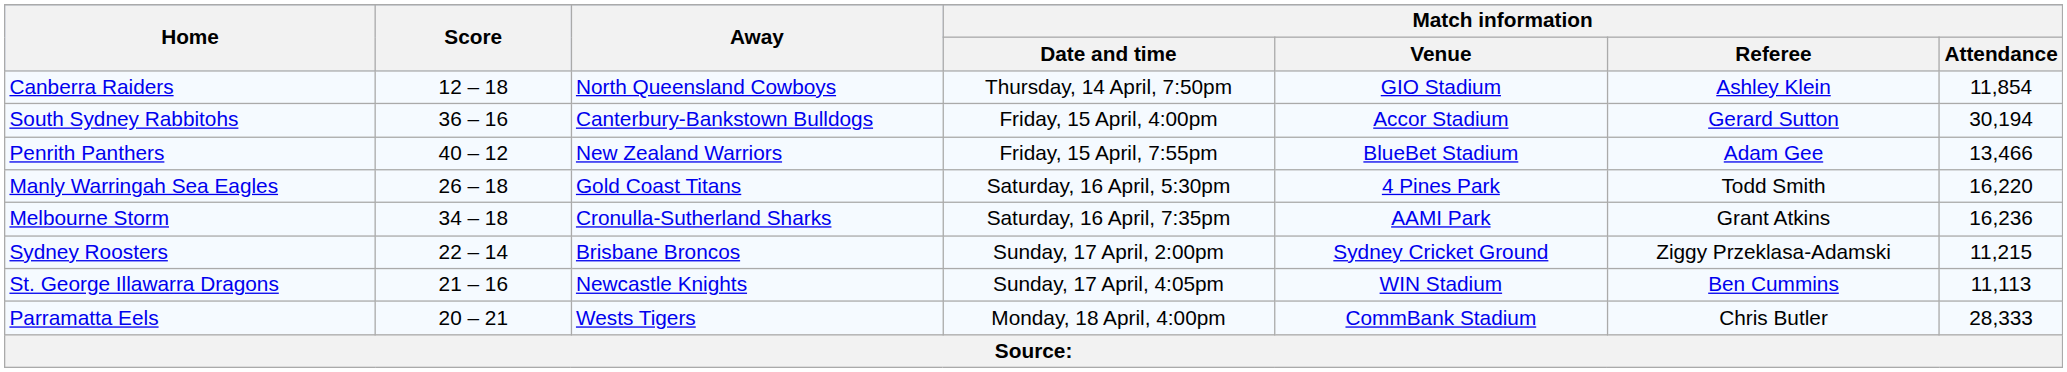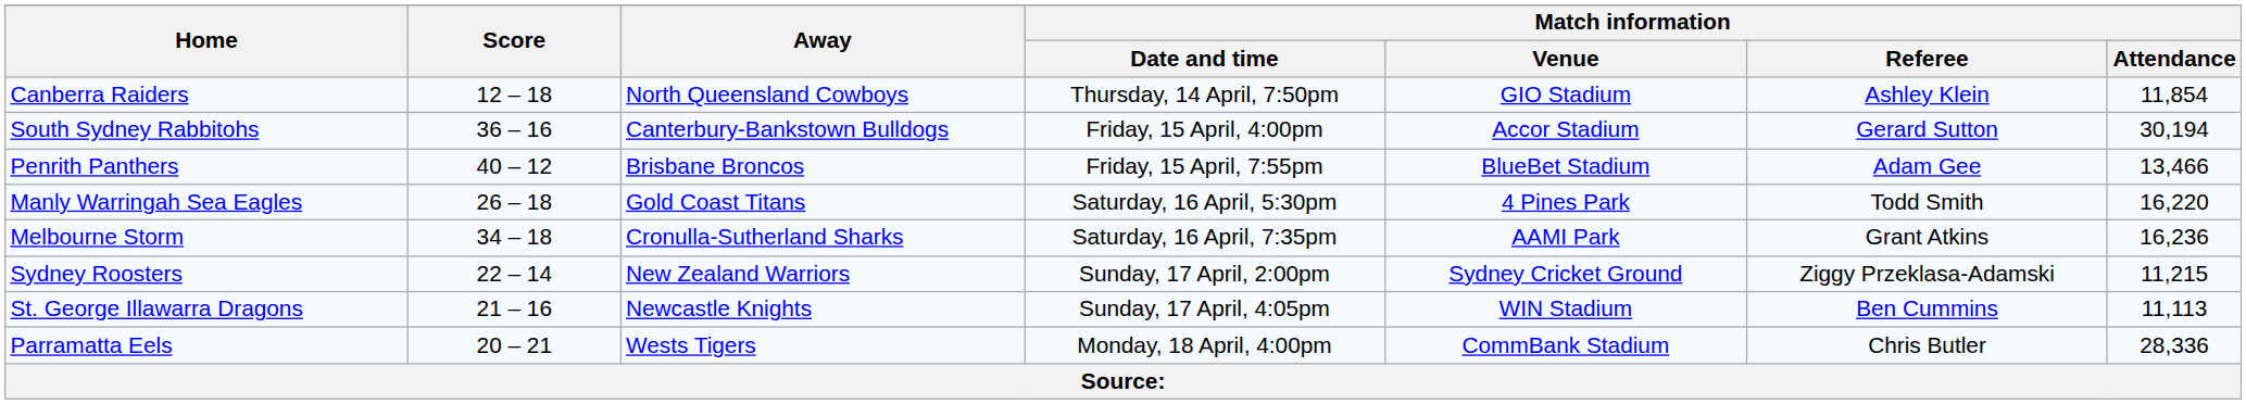Penrith Panthers | Away: New Zealand Warriors -> Brisbane Broncos
Sydney Roosters | Away: Brisbane Broncos -> New Zealand Warriors
Parramatta Eels | Match information / Attendance: 28,333 -> 28,336
